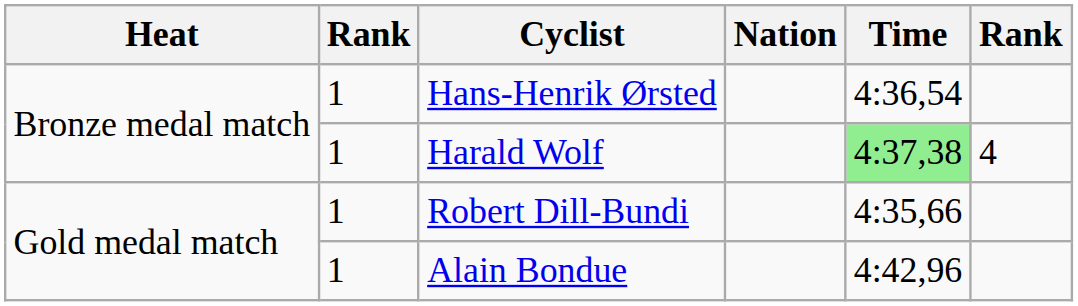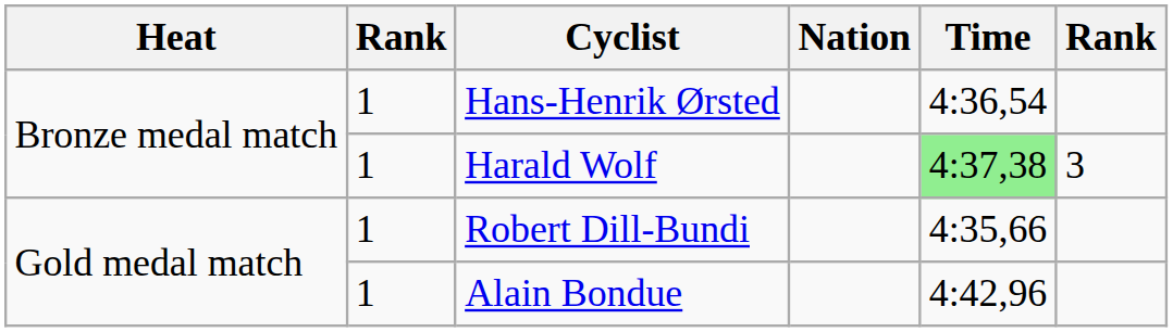Harald Wolf | column 6: 4 -> 3
